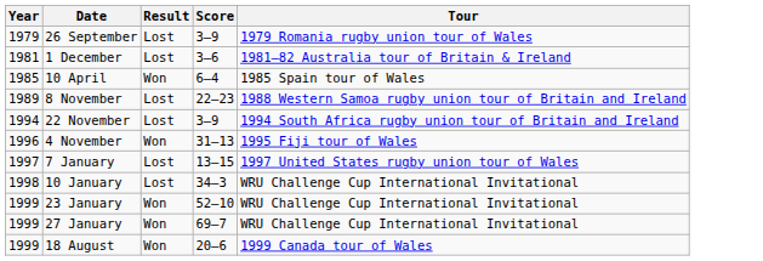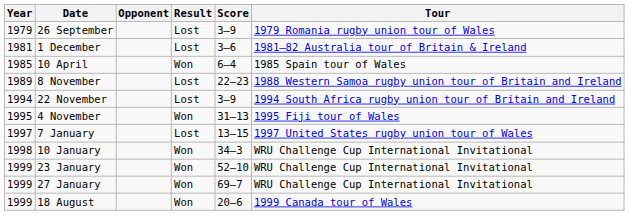+ column: Opponent
4 November | Year: 1996 -> 1995
10 January | Result: Lost -> Won
